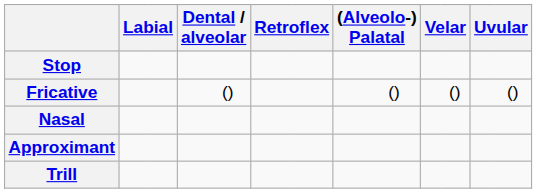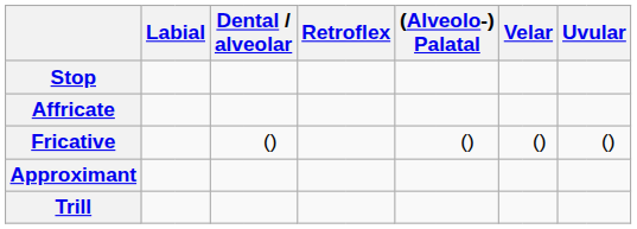+ row: Affricate
- row: Nasal
